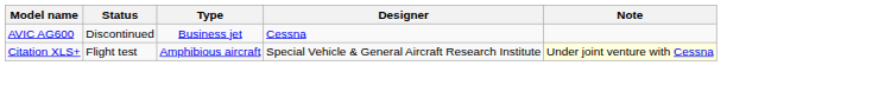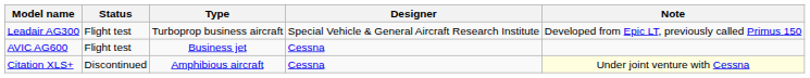+ row: Leadair AG300 | Flight test | Turboprop business aircraft | Special Vehicle & General Aircraft Research Institute | Developed from Epic LT, previously called Primus 150
AVIC AG600 | Status: Discontinued -> Flight test
Citation XLS+ | Status: Flight test -> Discontinued
Citation XLS+ | Designer: Special Vehicle & General Aircraft Research Institute -> Cessna
